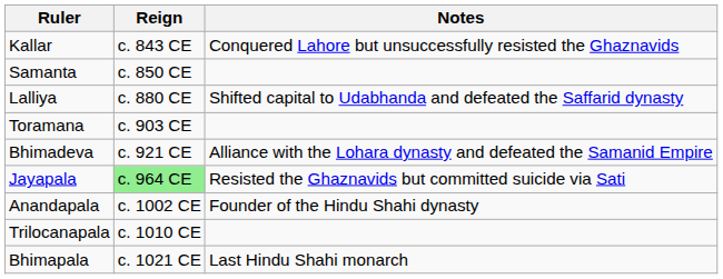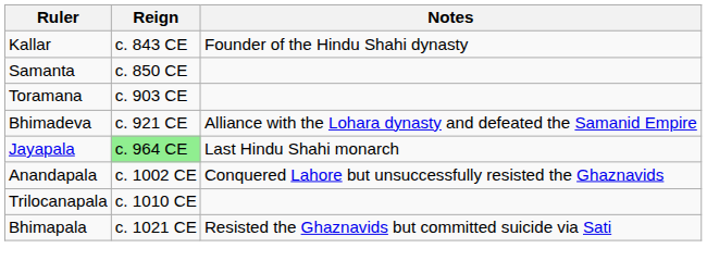Kallar | Notes: Conquered Lahore but unsuccessfully resisted the Ghaznavids -> Founder of the Hindu Shahi dynasty
- row: Lalliya | c. 880 CE | Shifted capital to Udabhanda and defeated the Saffarid dynasty
Jayapala | Notes: Resisted the Ghaznavids but committed suicide via Sati -> Last Hindu Shahi monarch
Anandapala | Notes: Founder of the Hindu Shahi dynasty -> Conquered Lahore but unsuccessfully resisted the Ghaznavids
Bhimapala | Notes: Last Hindu Shahi monarch -> Resisted the Ghaznavids but committed suicide via Sati
